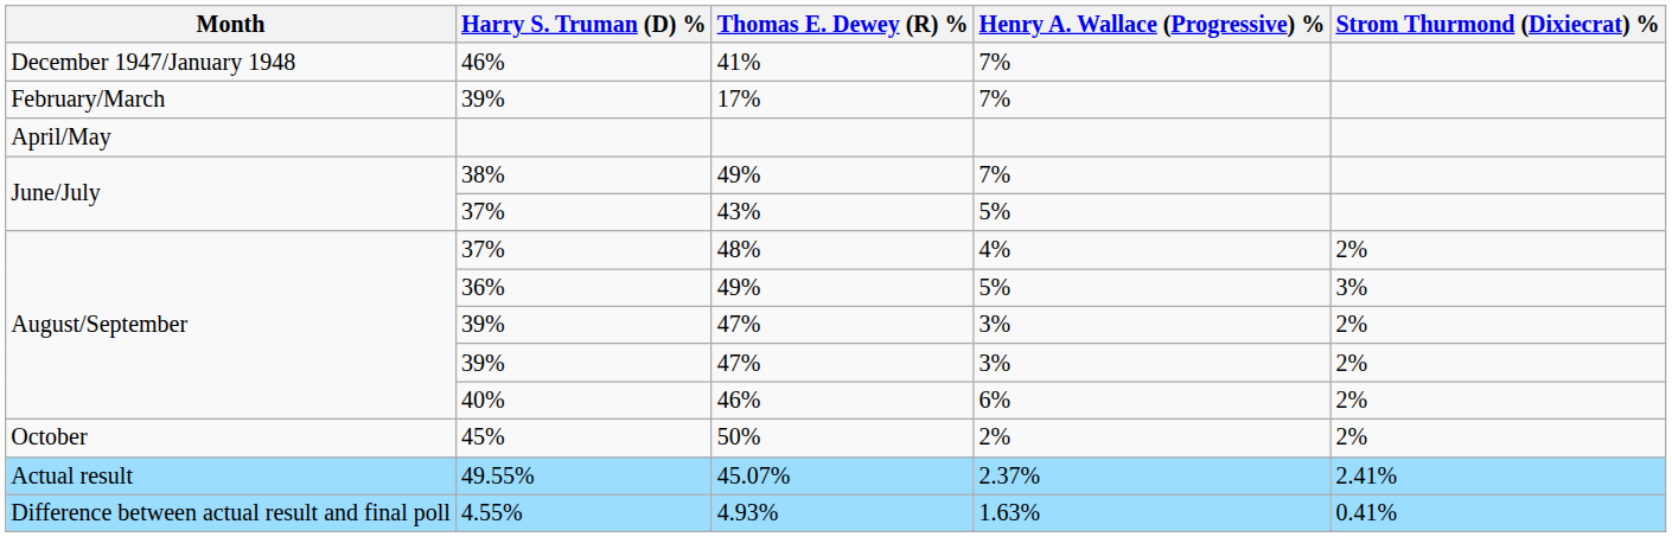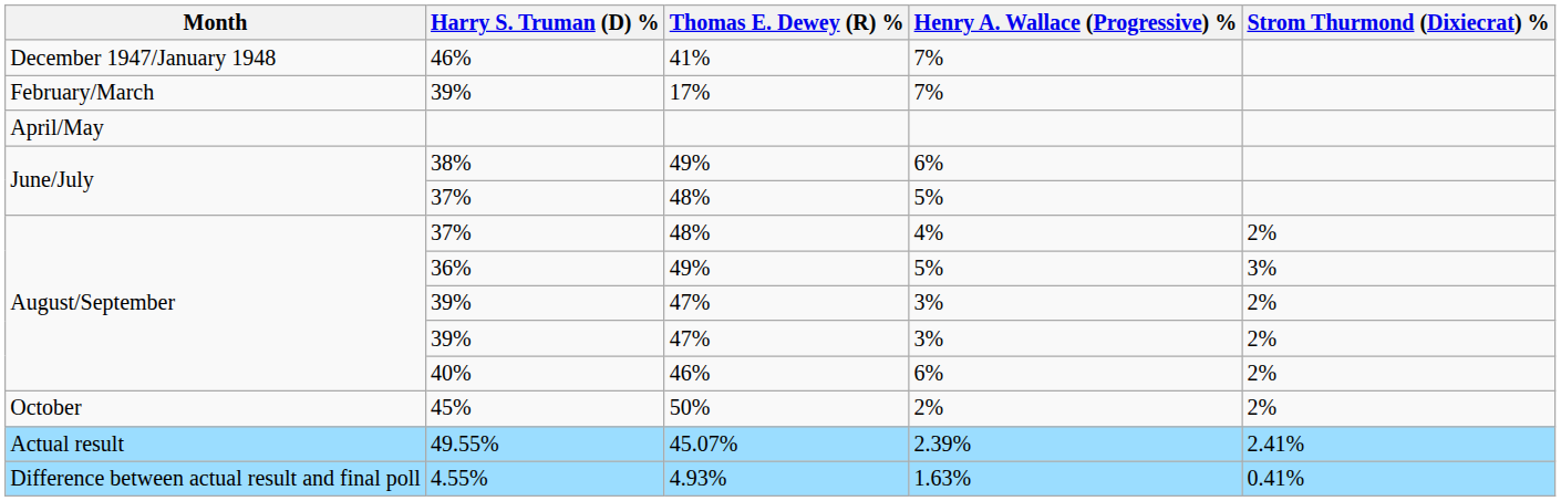38% | Henry A. Wallace (Progressive) %: 7% -> 6%
June/July / 37% | Thomas E. Dewey (R) %: 43% -> 48%
49.55% | Henry A. Wallace (Progressive) %: 2.37% -> 2.39%
